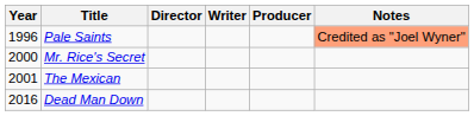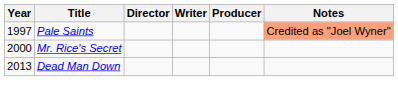Pale Saints | Year: 1996 -> 1997
- row: 2001 | The Mexican
Dead Man Down | Year: 2016 -> 2013
